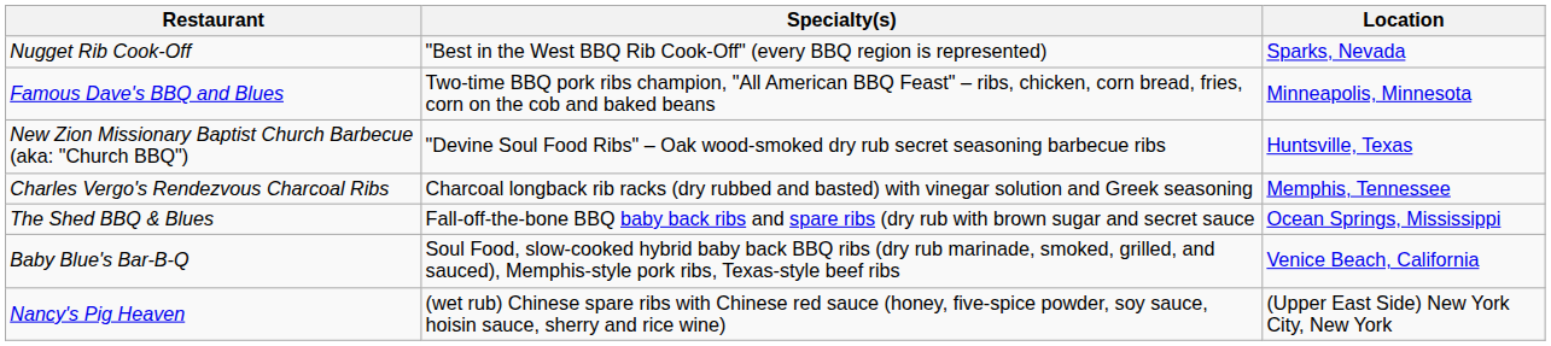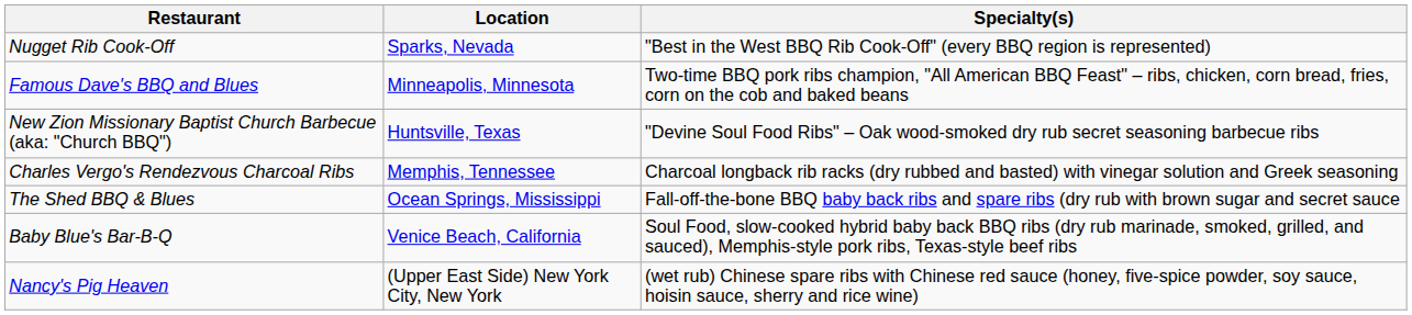columns swapped: Location <-> Specialty(s)
